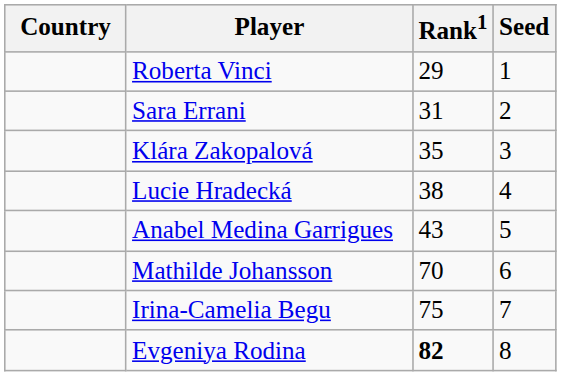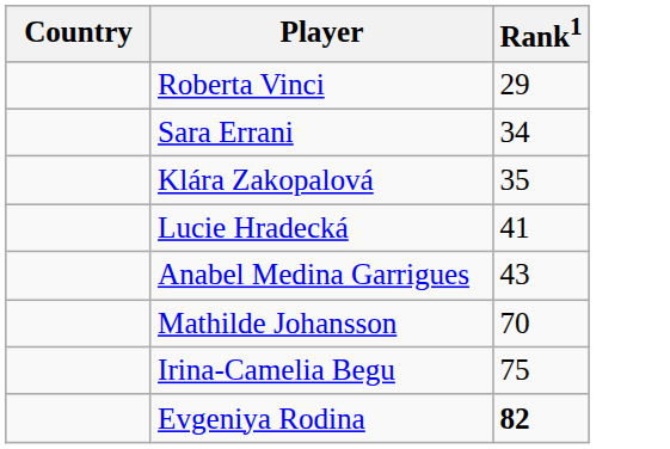- column: Seed | 1 | 2 | 3 | 4 | 5 | 6 | 7 | 8
Sara Errani | Rank1: 31 -> 34
Lucie Hradecká | Rank1: 38 -> 41
